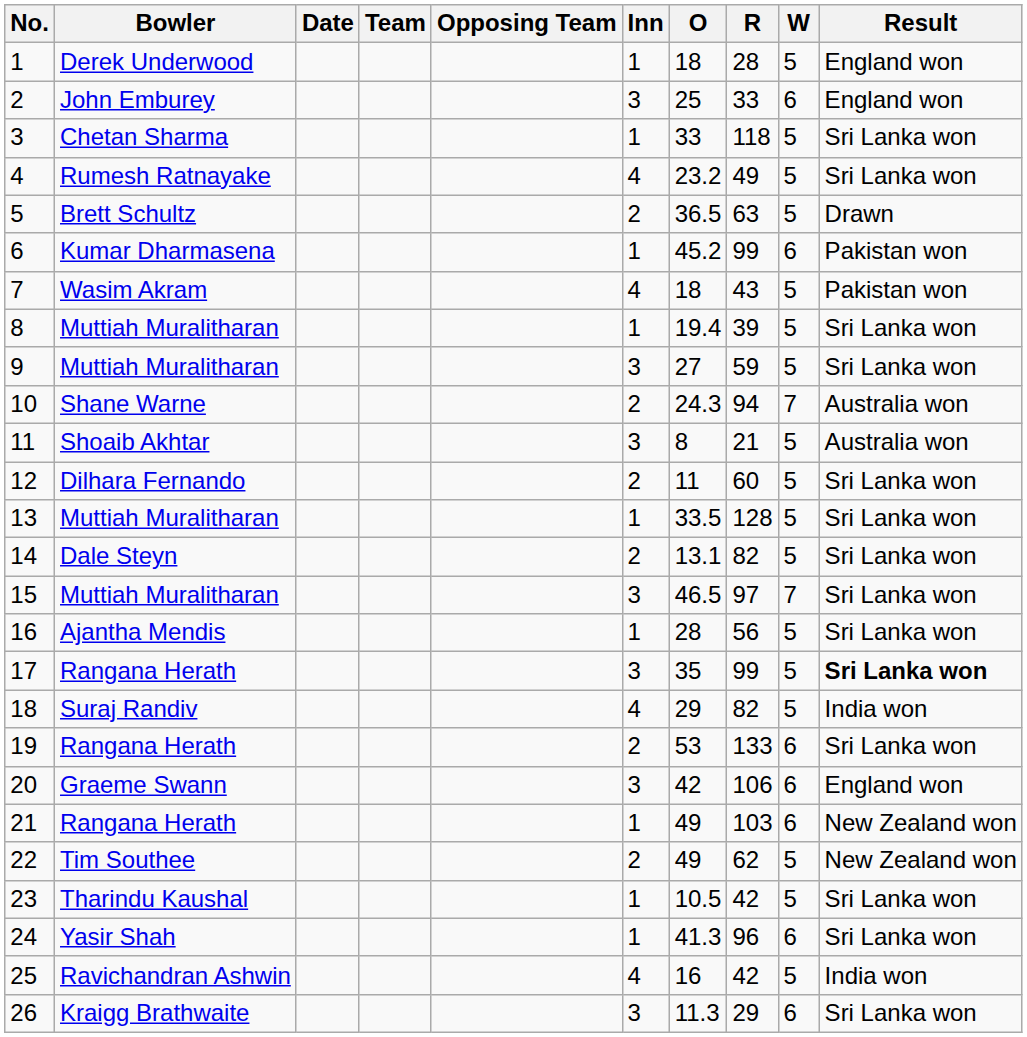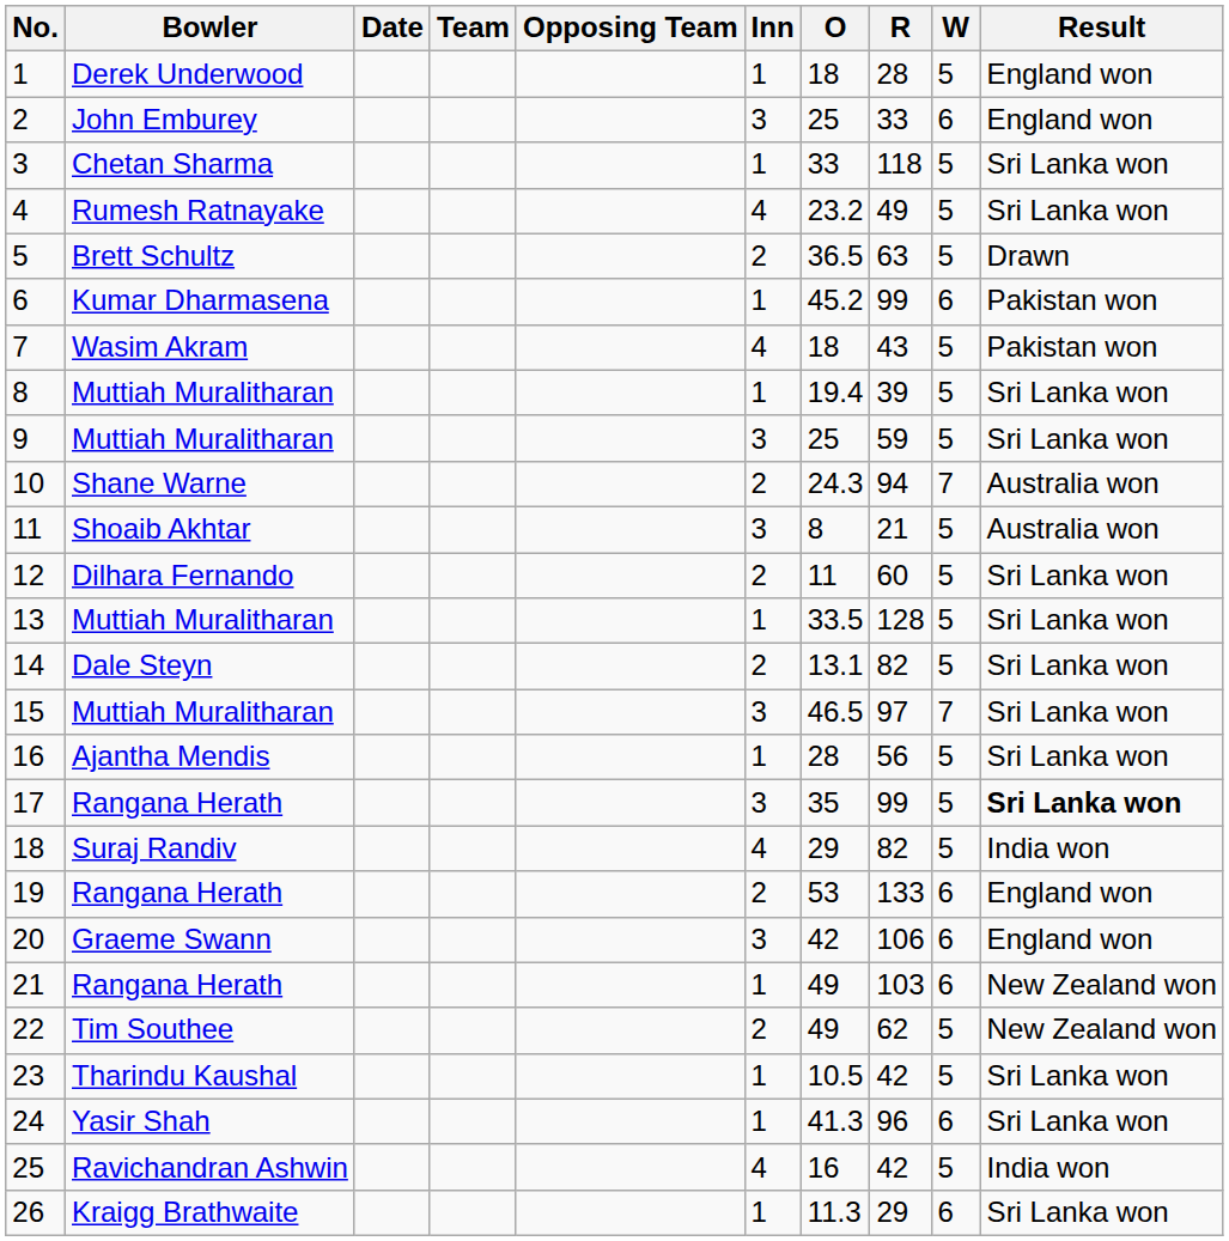9 | O: 27 -> 25
19 | Result: Sri Lanka won -> England won
26 | Inn: 3 -> 1
